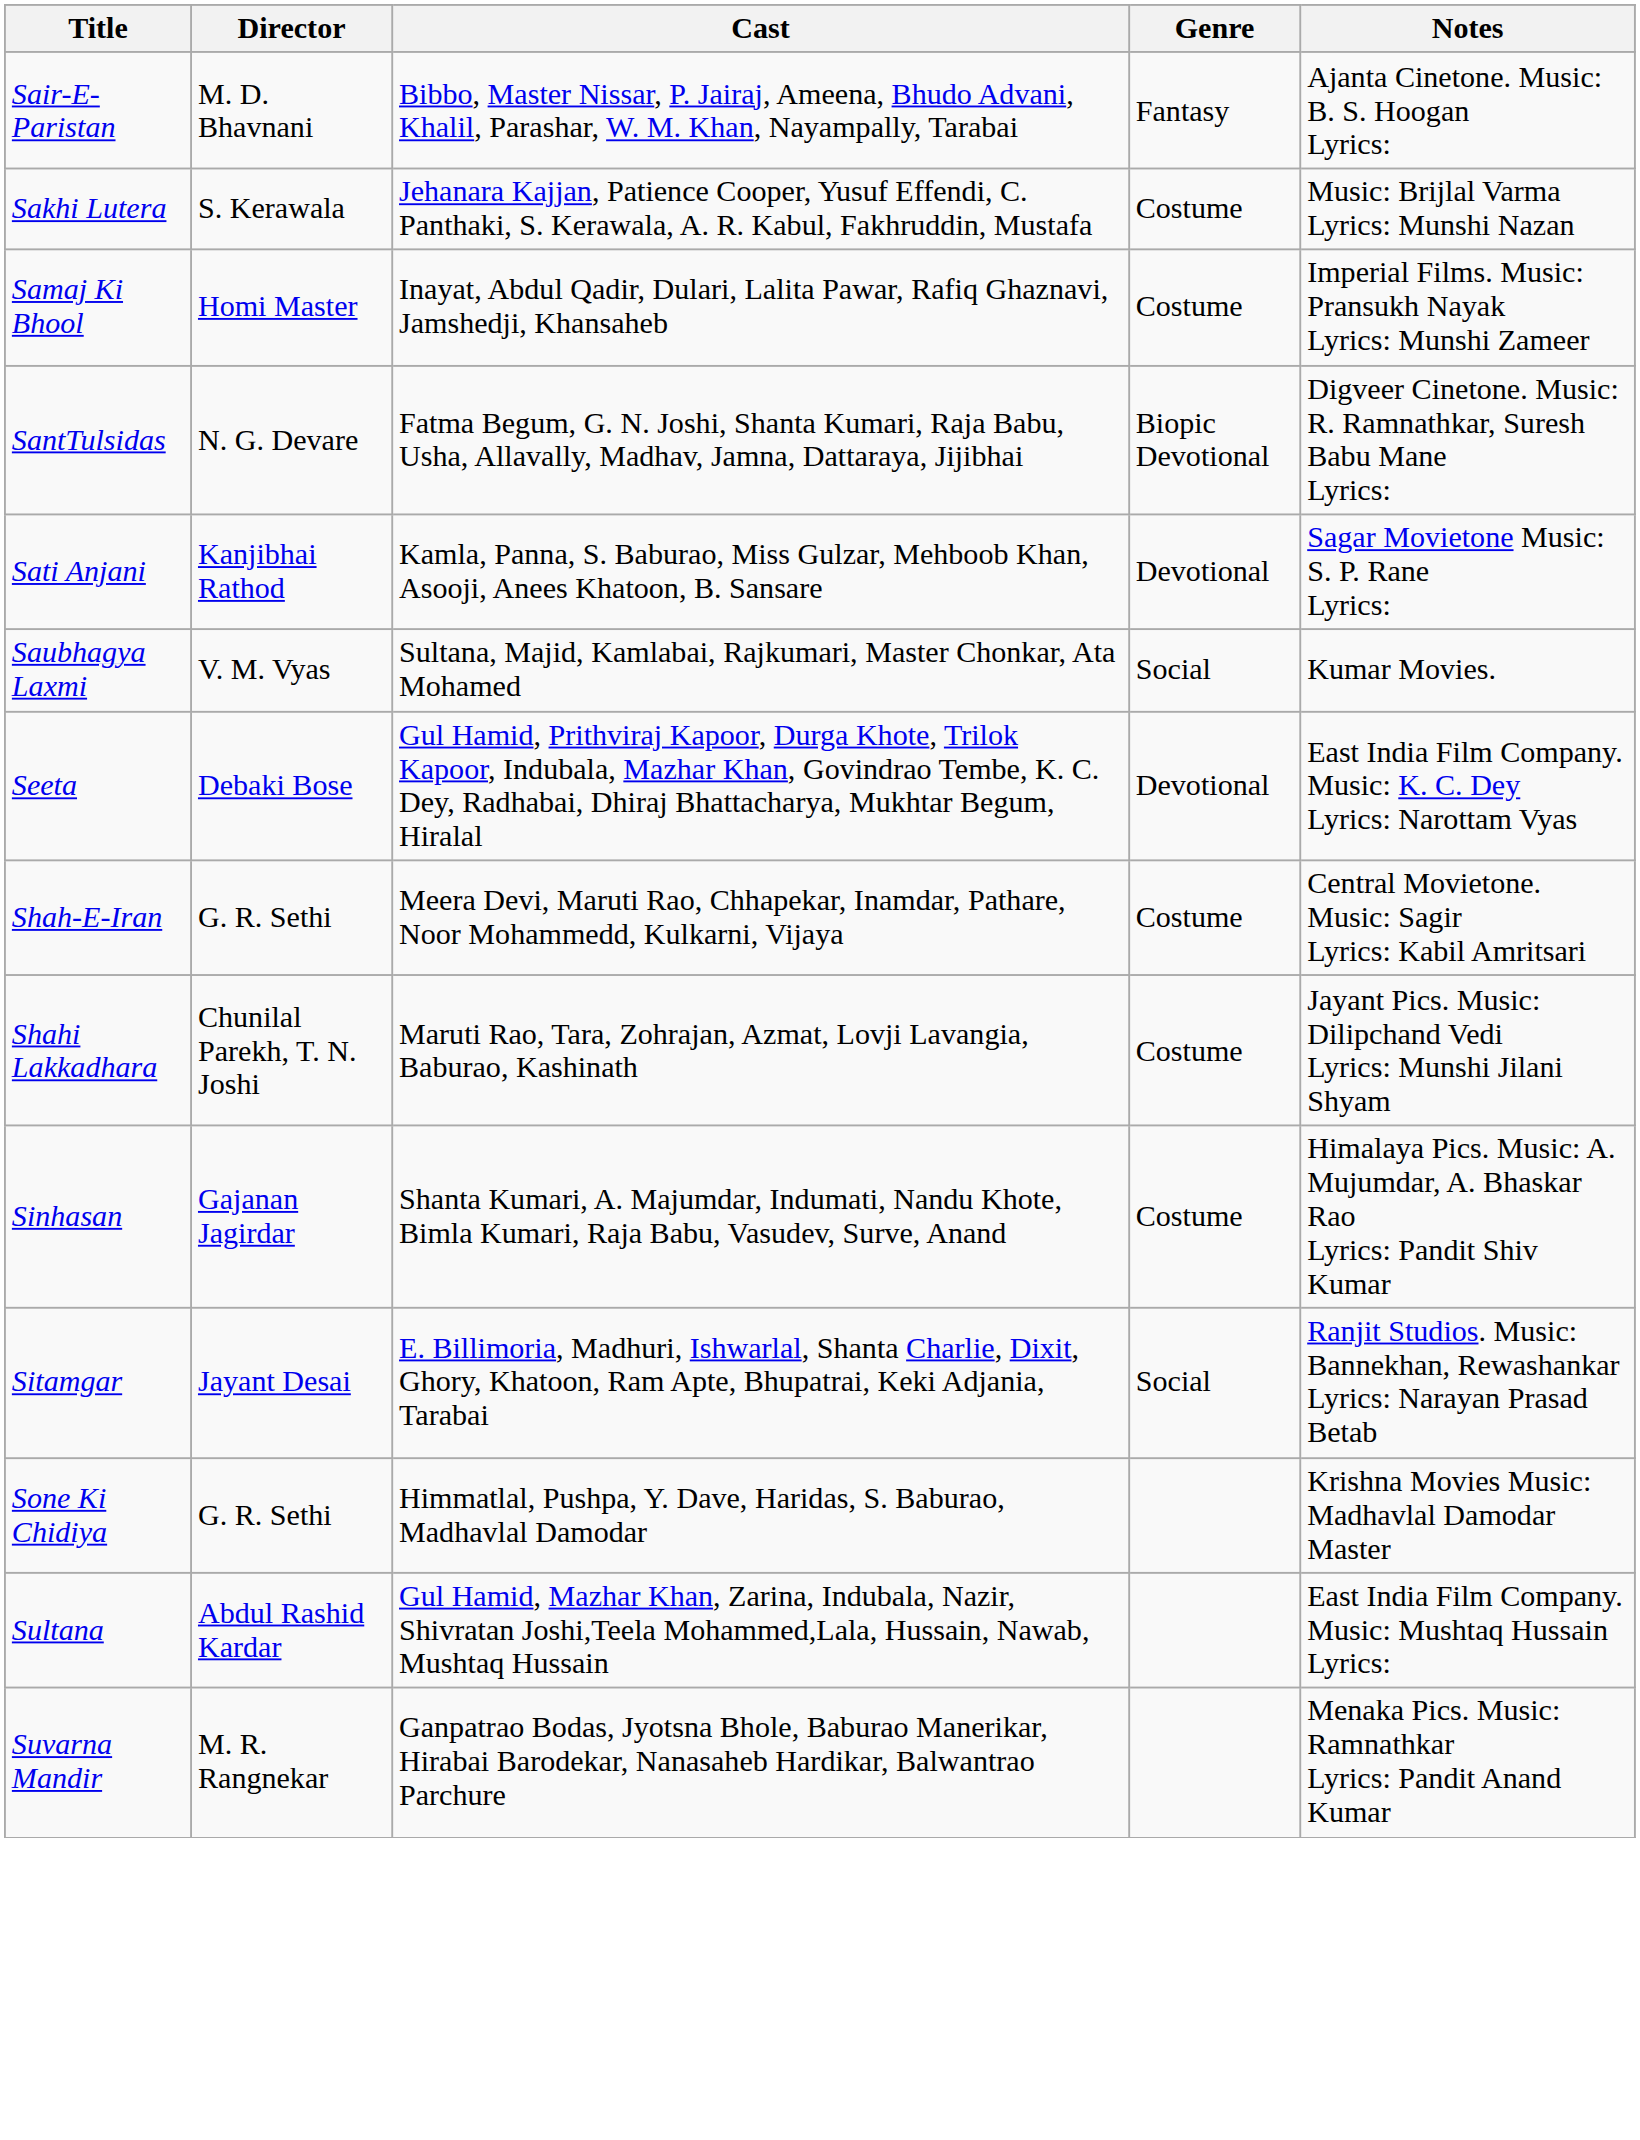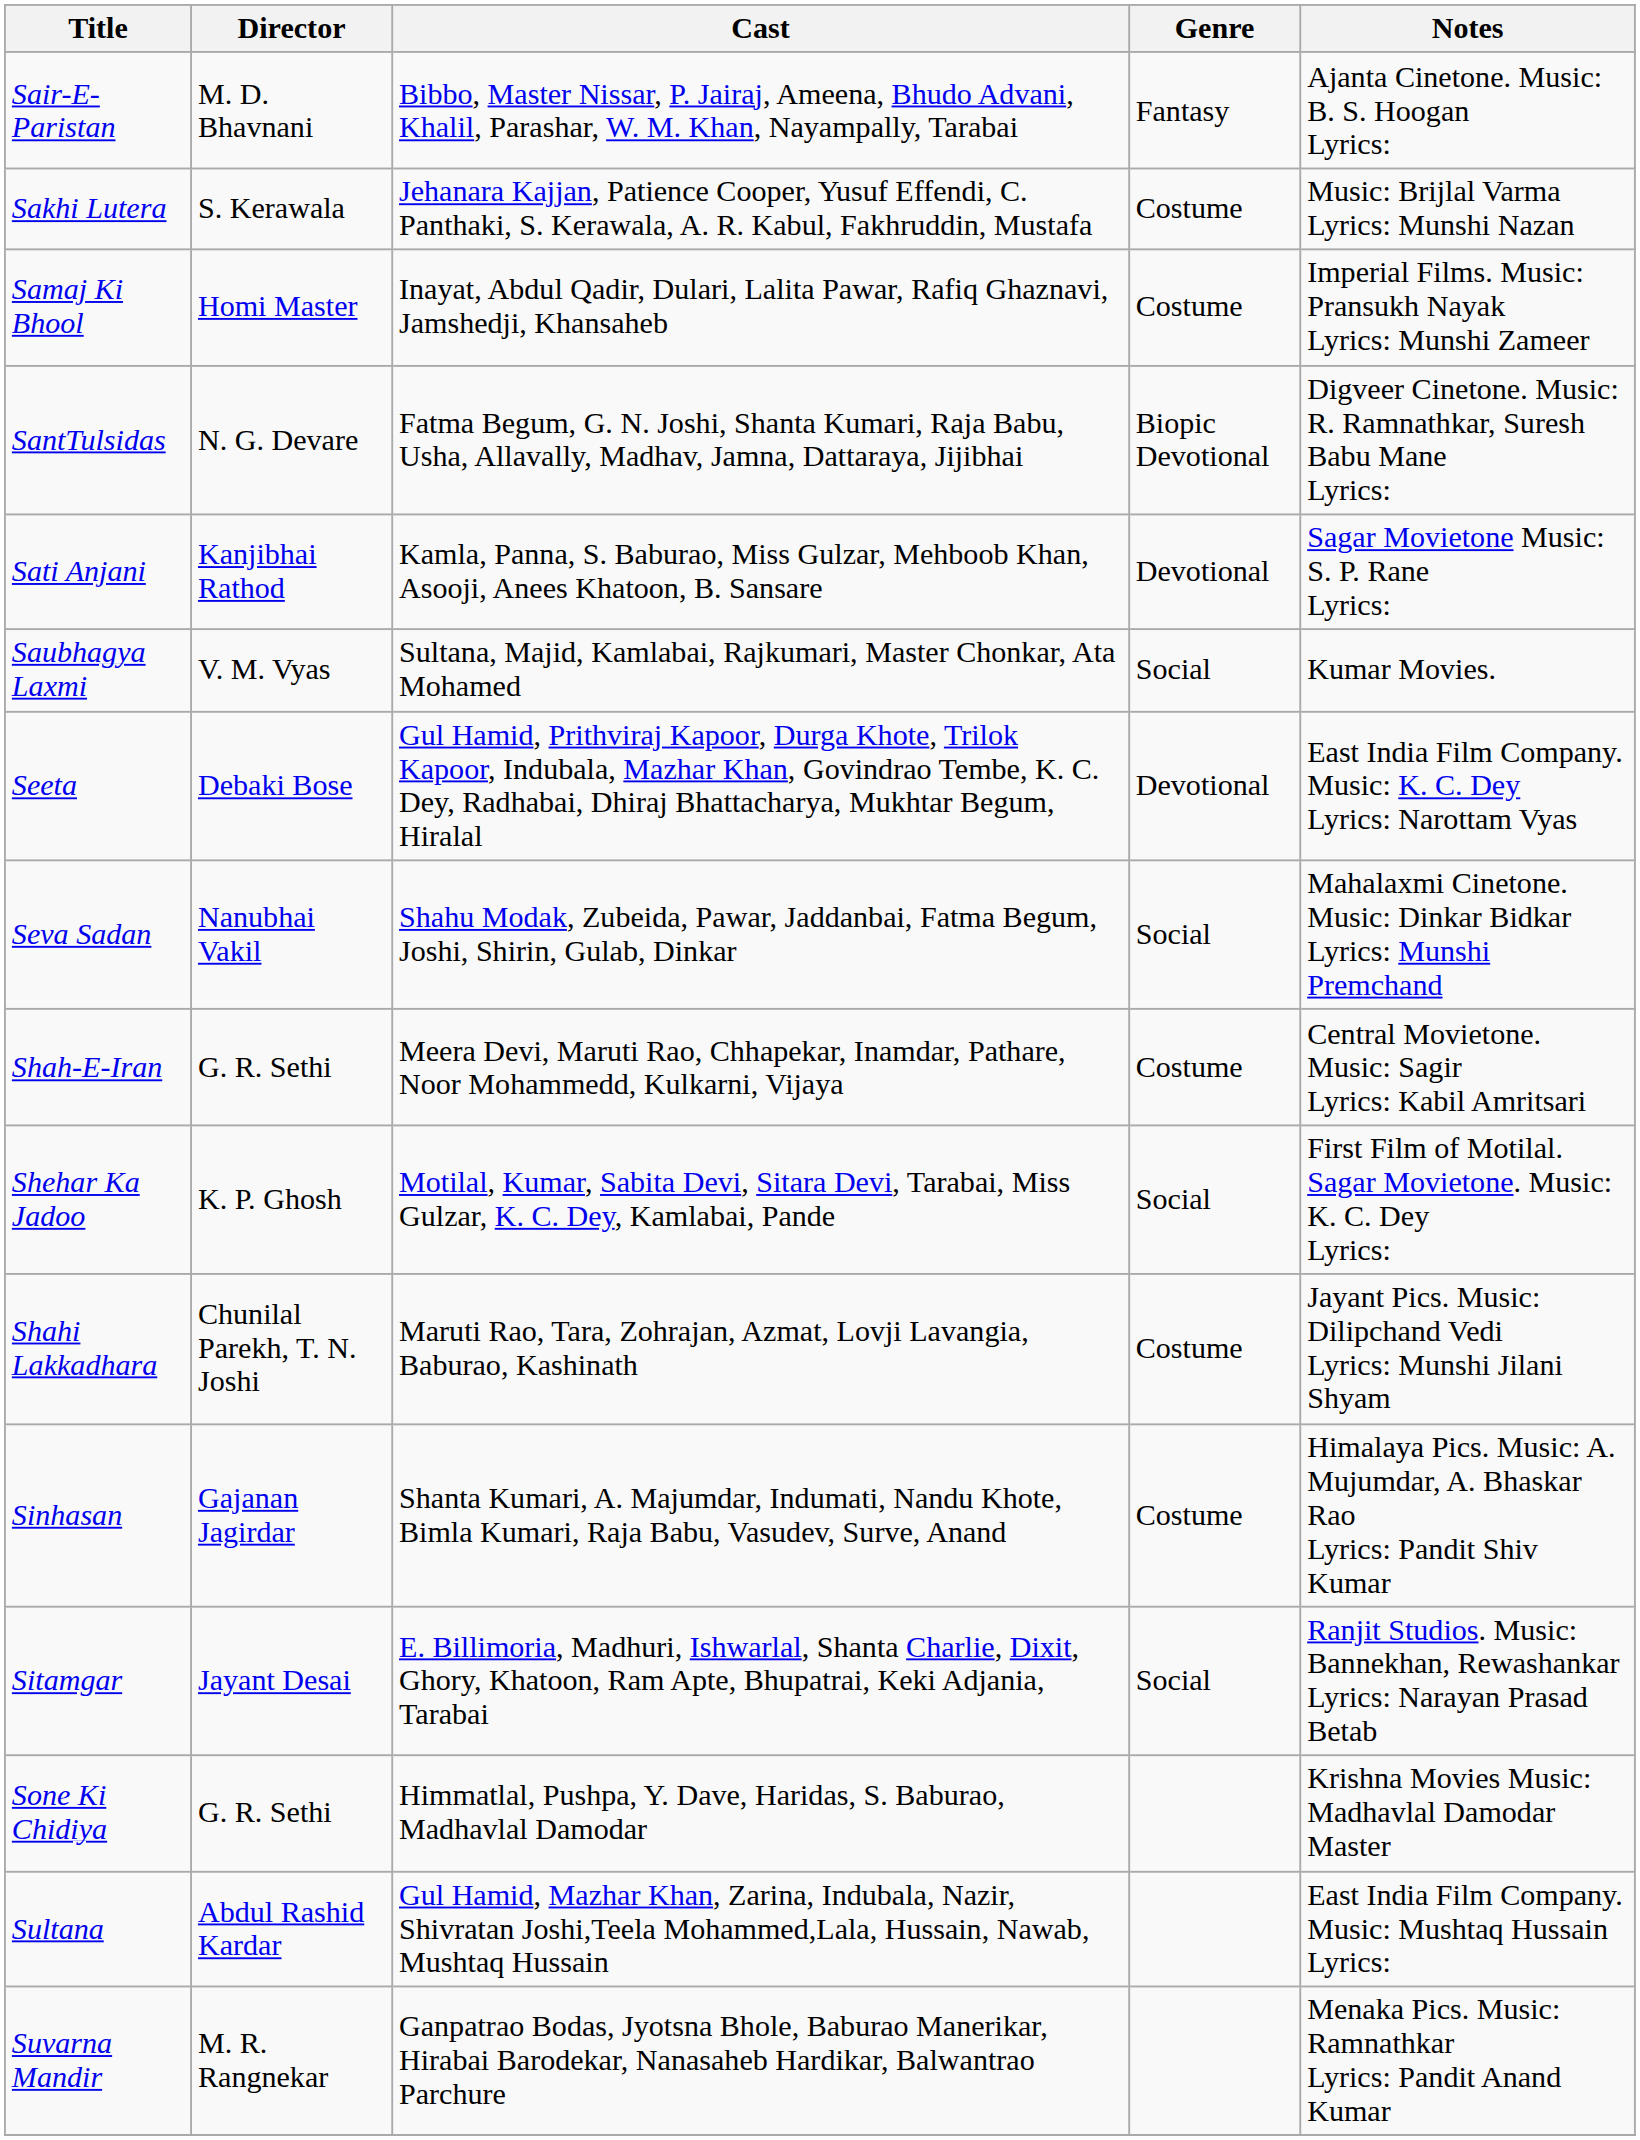+ row: Seva Sadan | Nanubhai Vakil | Shahu Modak, Zubeida, Pawar, Jaddanbai, Fatma Begum, Joshi, Shirin, Gulab, Dinkar | Social | Mahalaxmi Cinetone. Music: Dinkar Bidkar Lyrics: Munshi Premchand
+ row: Shehar Ka Jadoo | K. P. Ghosh | Motilal, Kumar, Sabita Devi, Sitara Devi, Tarabai, Miss Gulzar, K. C. Dey, Kamlabai, Pande | Social | First Film of Motilal. Sagar Movietone. Music: K. C. Dey Lyrics:
